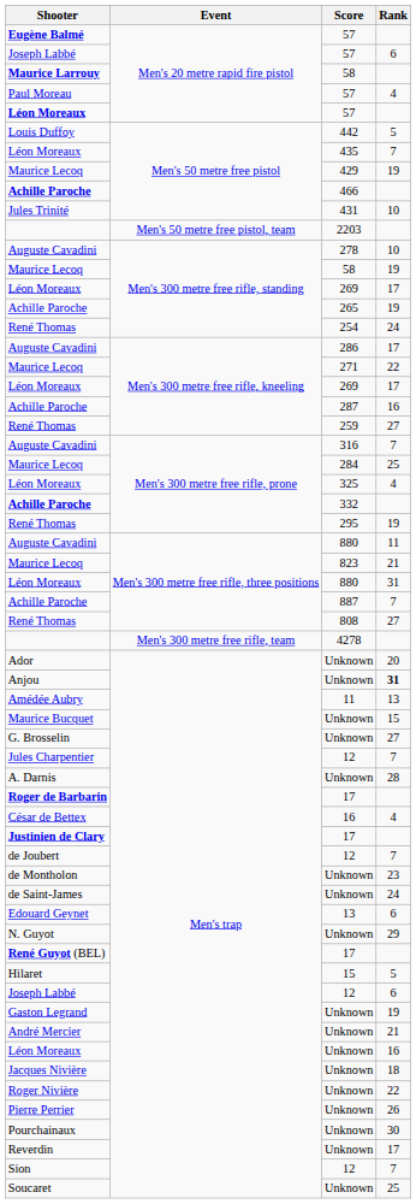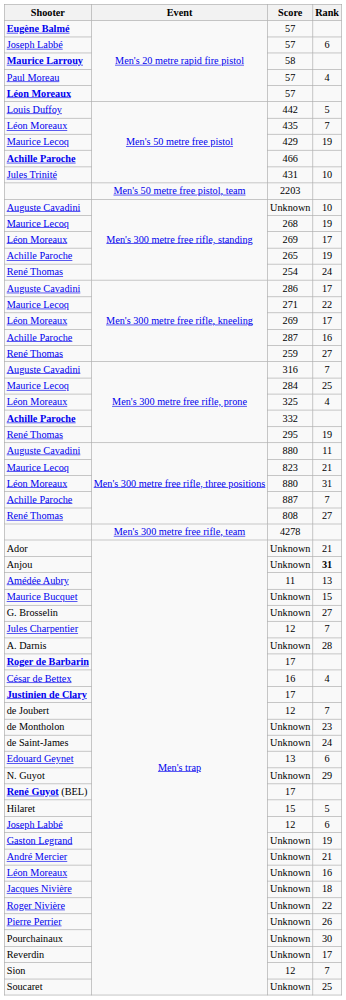Auguste Cavadini / Men's 300 metre free rifle, standing | Score: 278 -> Unknown
Maurice Lecoq / Men's 300 metre free rifle, standing | Score: 58 -> 268
Ador | Rank: 20 -> 21
